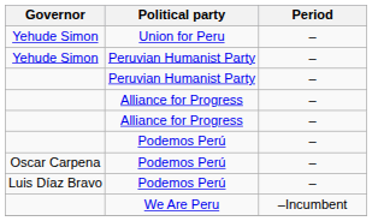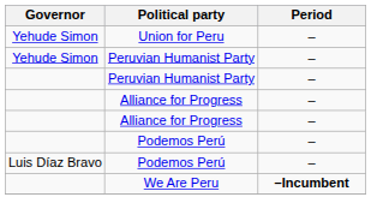- row: Oscar Carpena | Podemos Perú | –
We Are Peru | Period: normal -> bold
